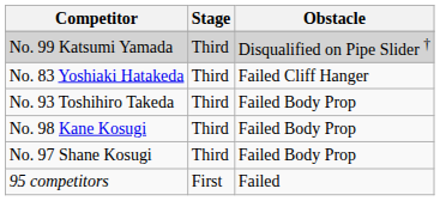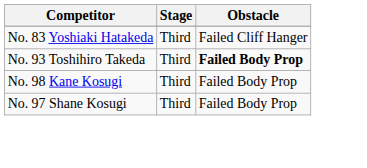- row: No. 99 Katsumi Yamada | Third | Disqualified on Pipe Slider †
No. 93 Toshihiro Takeda | Obstacle: normal -> bold
- row: 95 competitors | First | Failed
